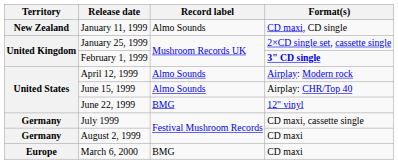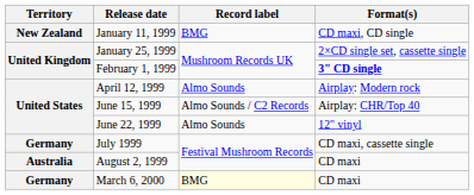January 11, 1999 | Record label: Almo Sounds -> BMG
June 15, 1999 | Record label: Almo Sounds -> Almo Sounds / C2 Records
June 22, 1999 | Record label: BMG -> Almo Sounds
August 2, 1999 | Territory: Germany -> Australia
March 6, 2000 | Territory: Europe -> Germany
March 6, 2000 | Record label: no background -> lightyellow background
